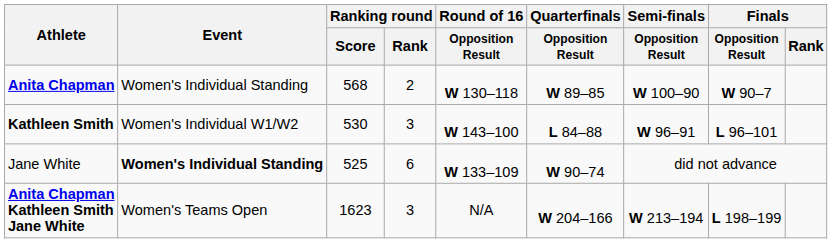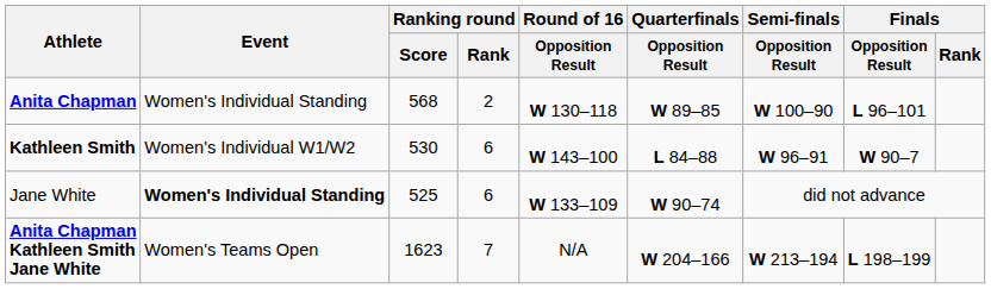Anita Chapman | Finals / Opposition Result: W 90–7 -> L 96–101
Kathleen Smith | Ranking round / Rank: 3 -> 6
Kathleen Smith | Finals / Opposition Result: L 96–101 -> W 90–7
Anita Chapman Kathleen Smith Jane White | Ranking round / Rank: 3 -> 7
